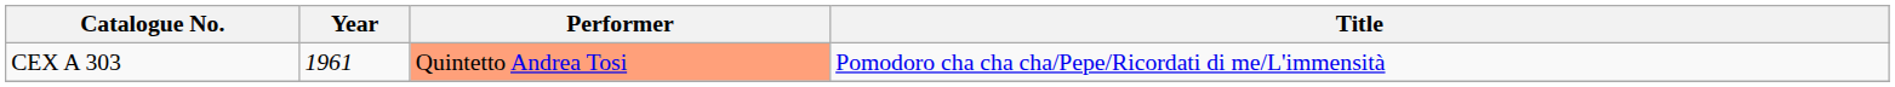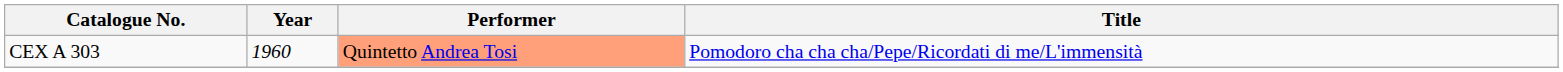CEX A 303 | Year: 1961 -> 1960
